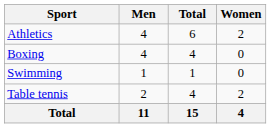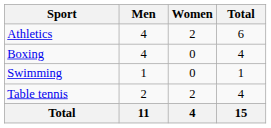columns swapped: Women <-> Total
